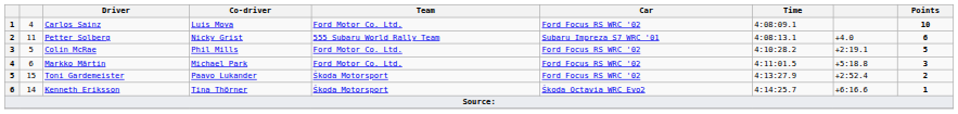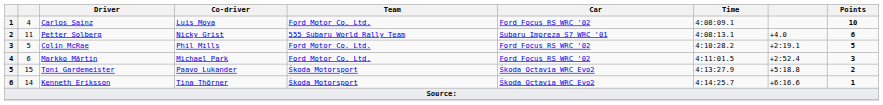Markko Märtin | column 8: +5:18.8 -> +2:52.4
Toni Gardemeister | Car: Ford Focus RS WRC '02 -> Škoda Octavia WRC Evo2
Toni Gardemeister | column 8: +2:52.4 -> +5:18.8
